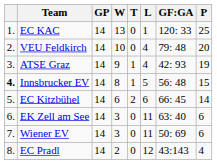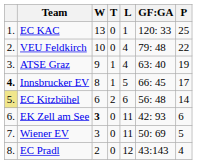- column: GP | 14 | 14 | 14 | 14 | 14 | 14 | 14 | 14
VEU Feldkirch | P: 20 -> 22
ATSE Graz | GF:GA: 42: 93 -> 63: 40
Innsbrucker EV | GF:GA: 56: 48 -> 66: 45
Innsbrucker EV | P: 15 -> 17
EC Kitzbühel | column 1: no background -> khaki background
EC Kitzbühel | GF:GA: 66: 45 -> 56: 48
EK Zell am See | W: normal -> bold
EK Zell am See | GF:GA: 63: 40 -> 42: 93
Wiener EV | P: 6 -> 5
